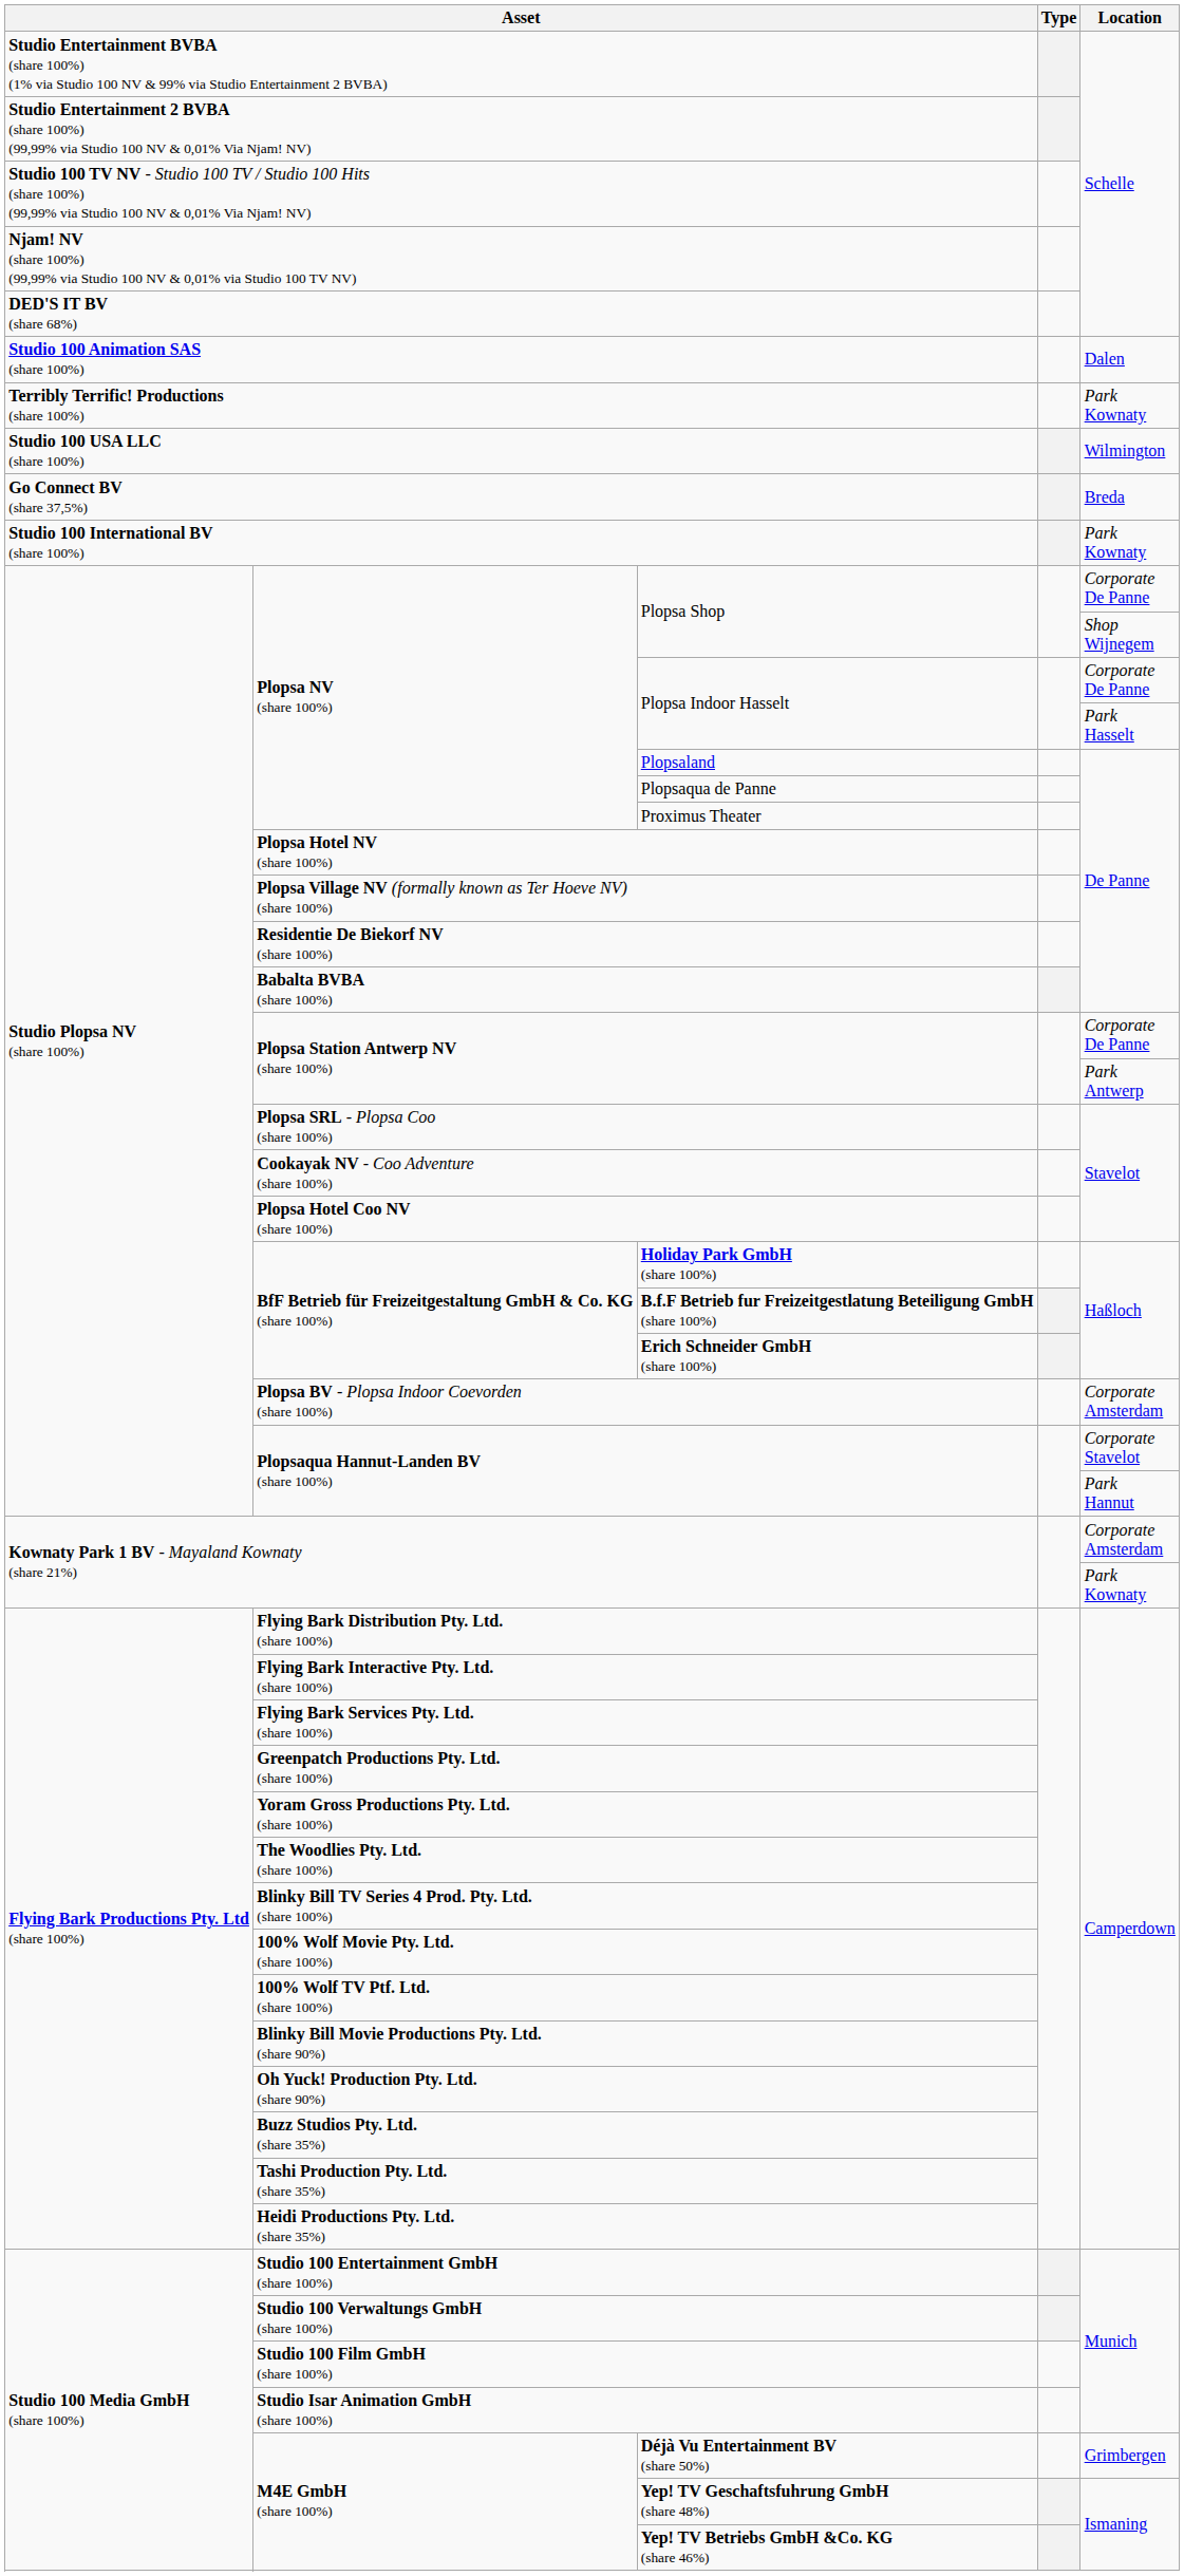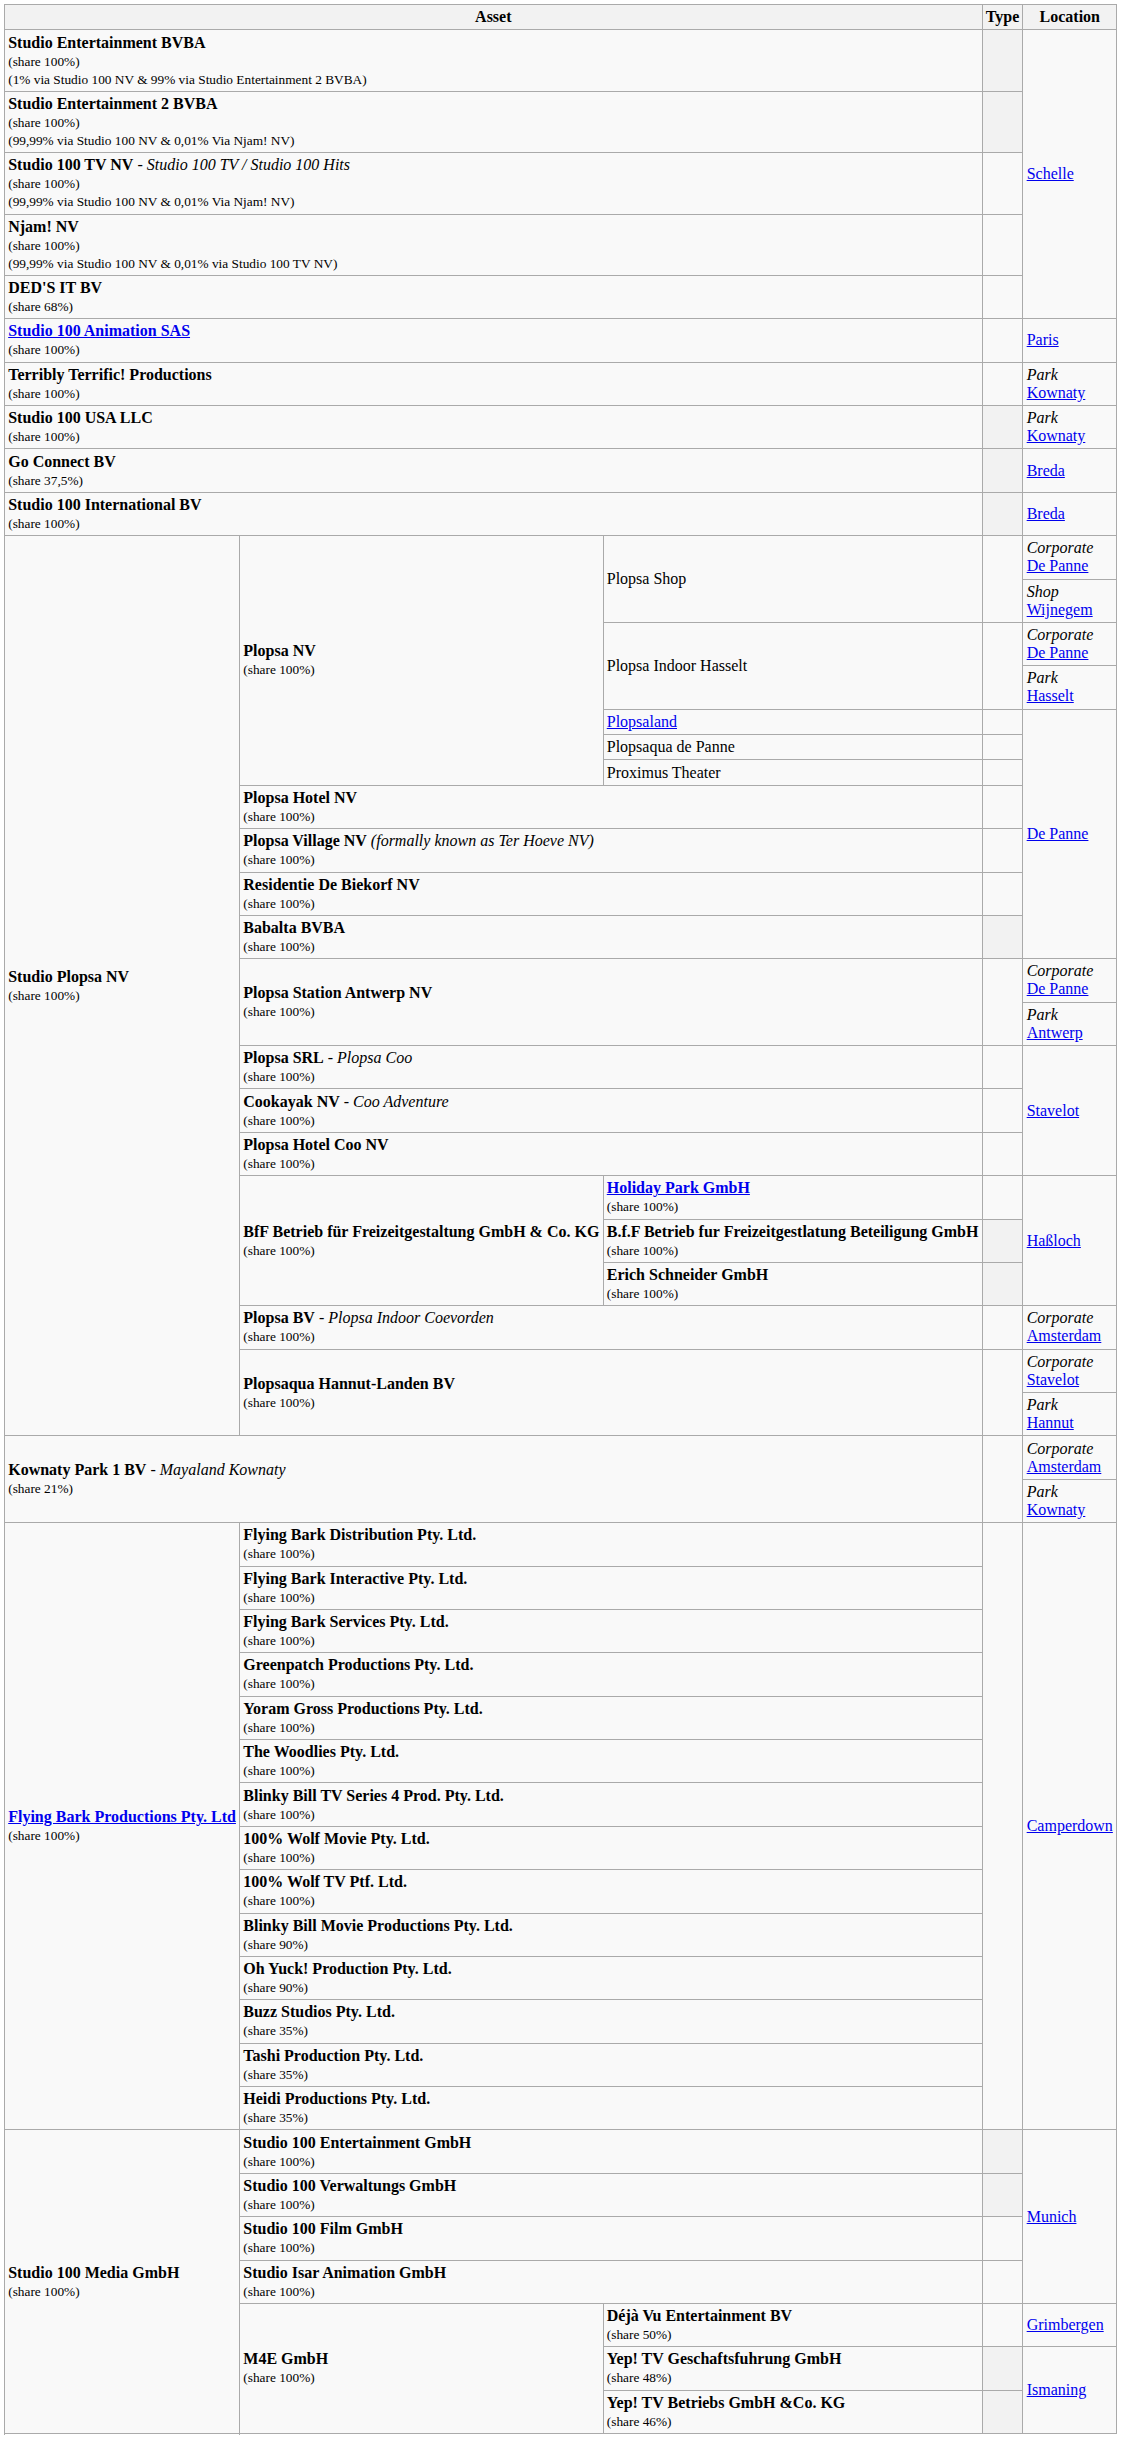Studio 100 Animation SAS (share 100%) | Location: Dalen -> Paris
Studio 100 USA LLC (share 100%) | Location: Wilmington -> Park Kownaty
Studio 100 International BV (share 100%) | Location: Park Kownaty -> Breda
